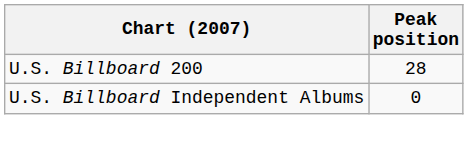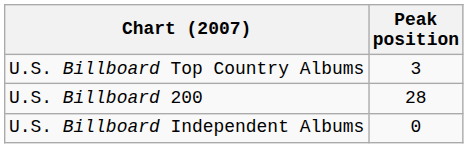+ row: U.S. Billboard Top Country Albums | 3
